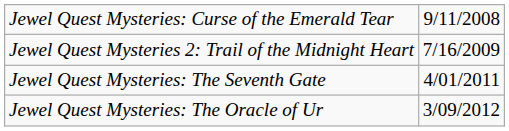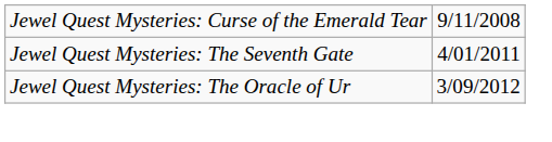- row: Jewel Quest Mysteries 2: Trail of the Midnight Heart | 7/16/2009
